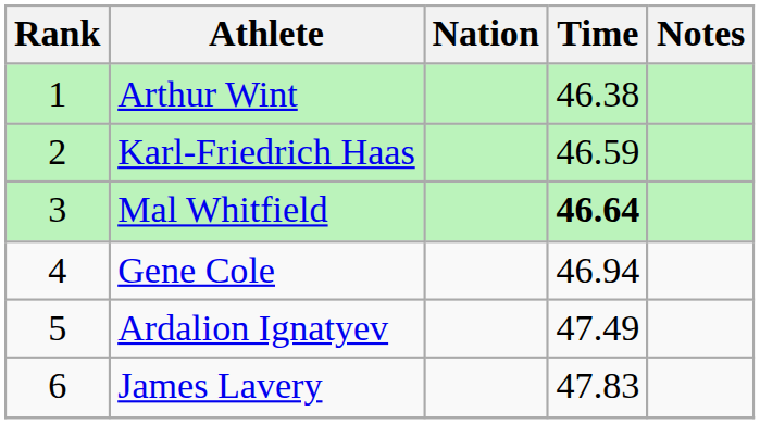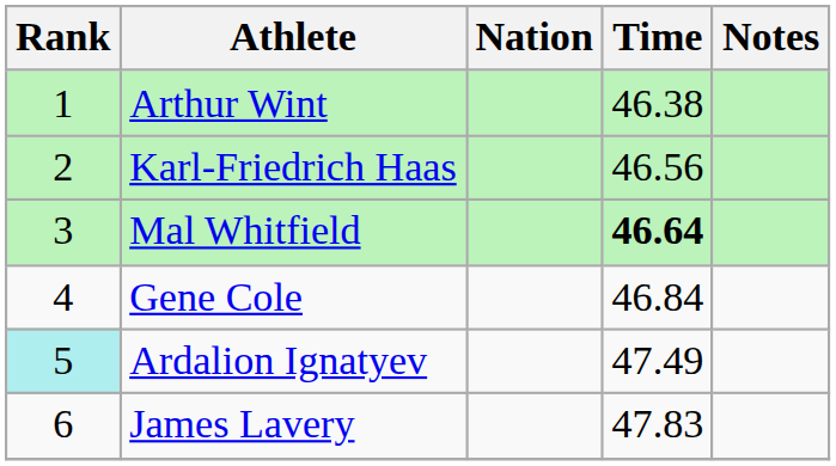Karl-Friedrich Haas | Time: 46.59 -> 46.56
Gene Cole | Time: 46.94 -> 46.84
Ardalion Ignatyev | Rank: no background -> paleturquoise background
